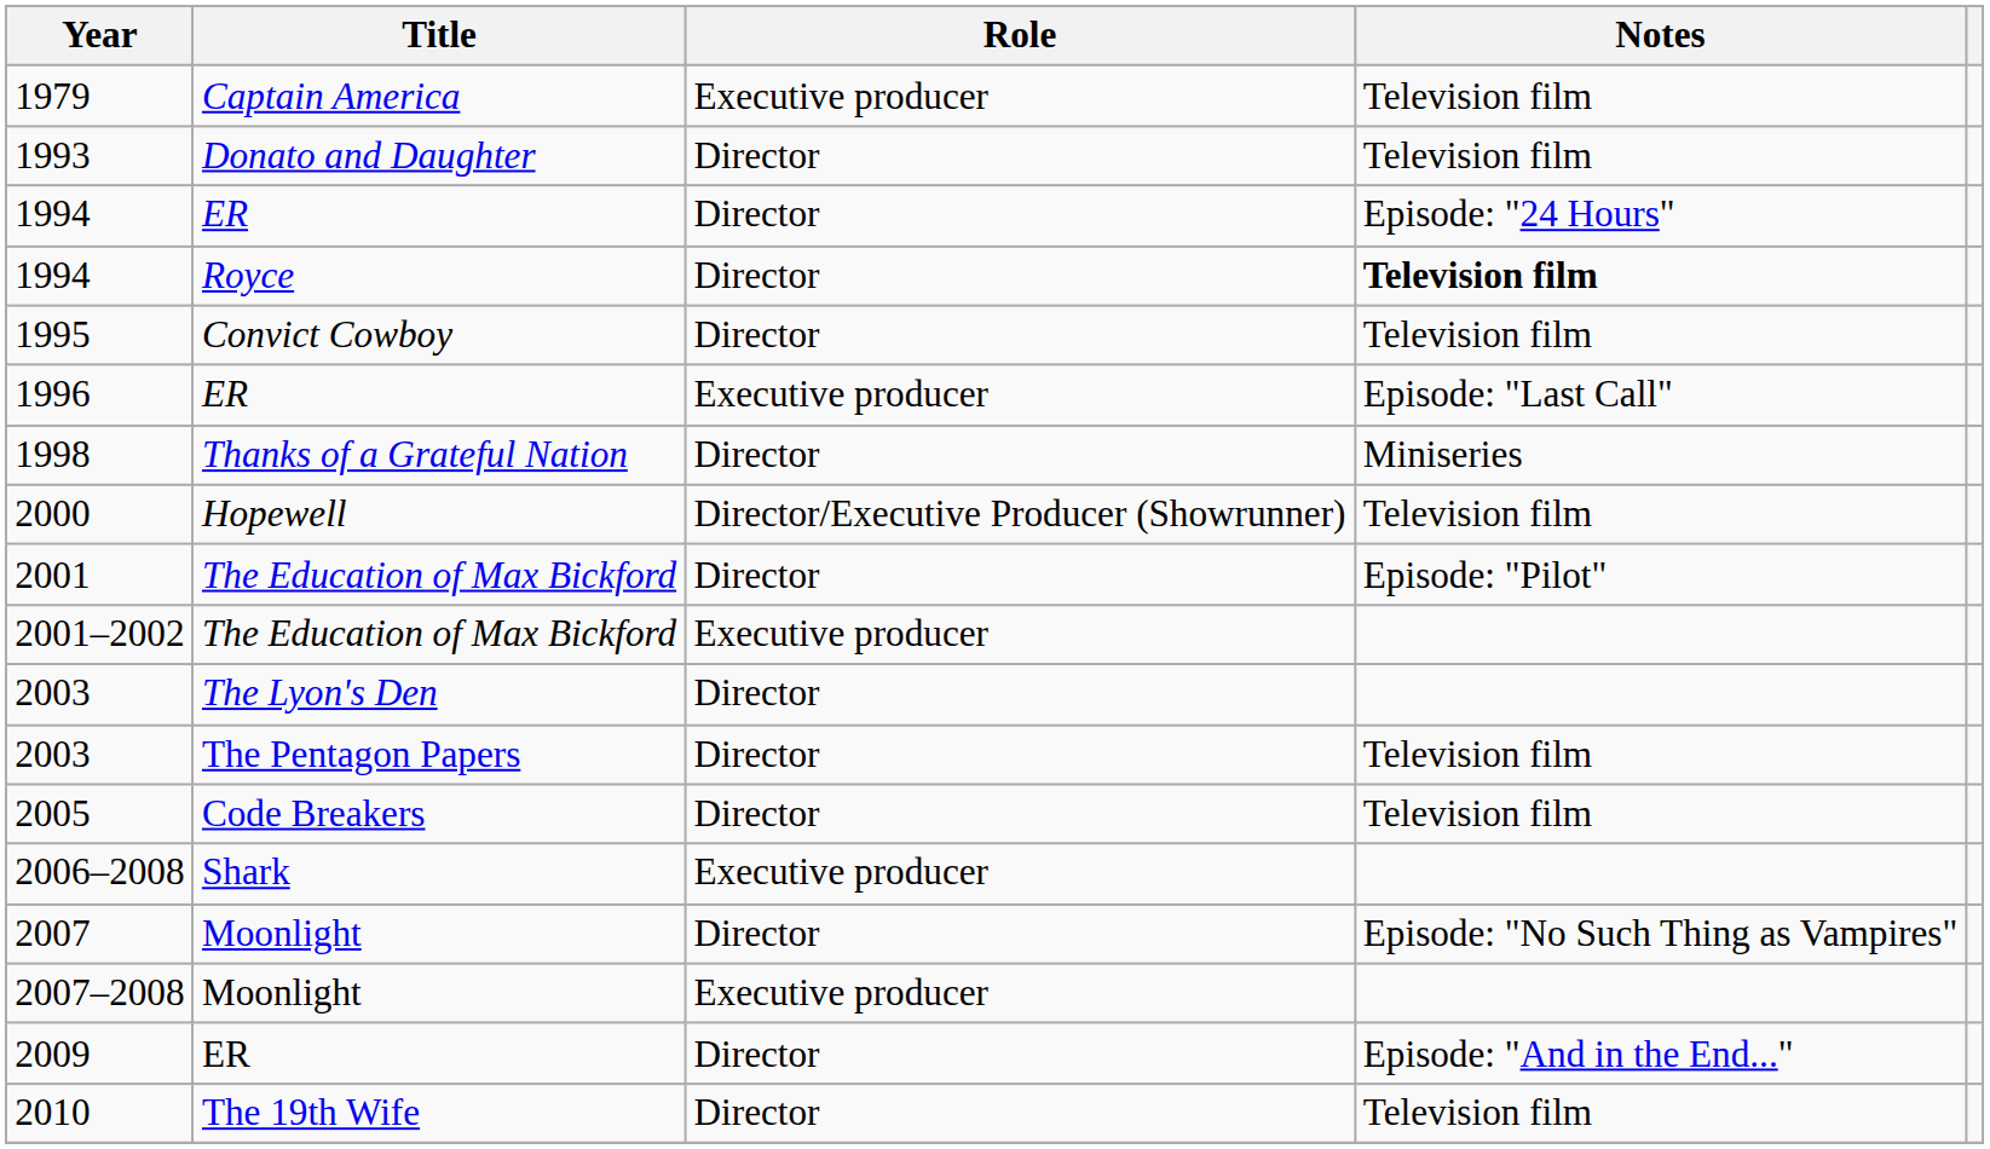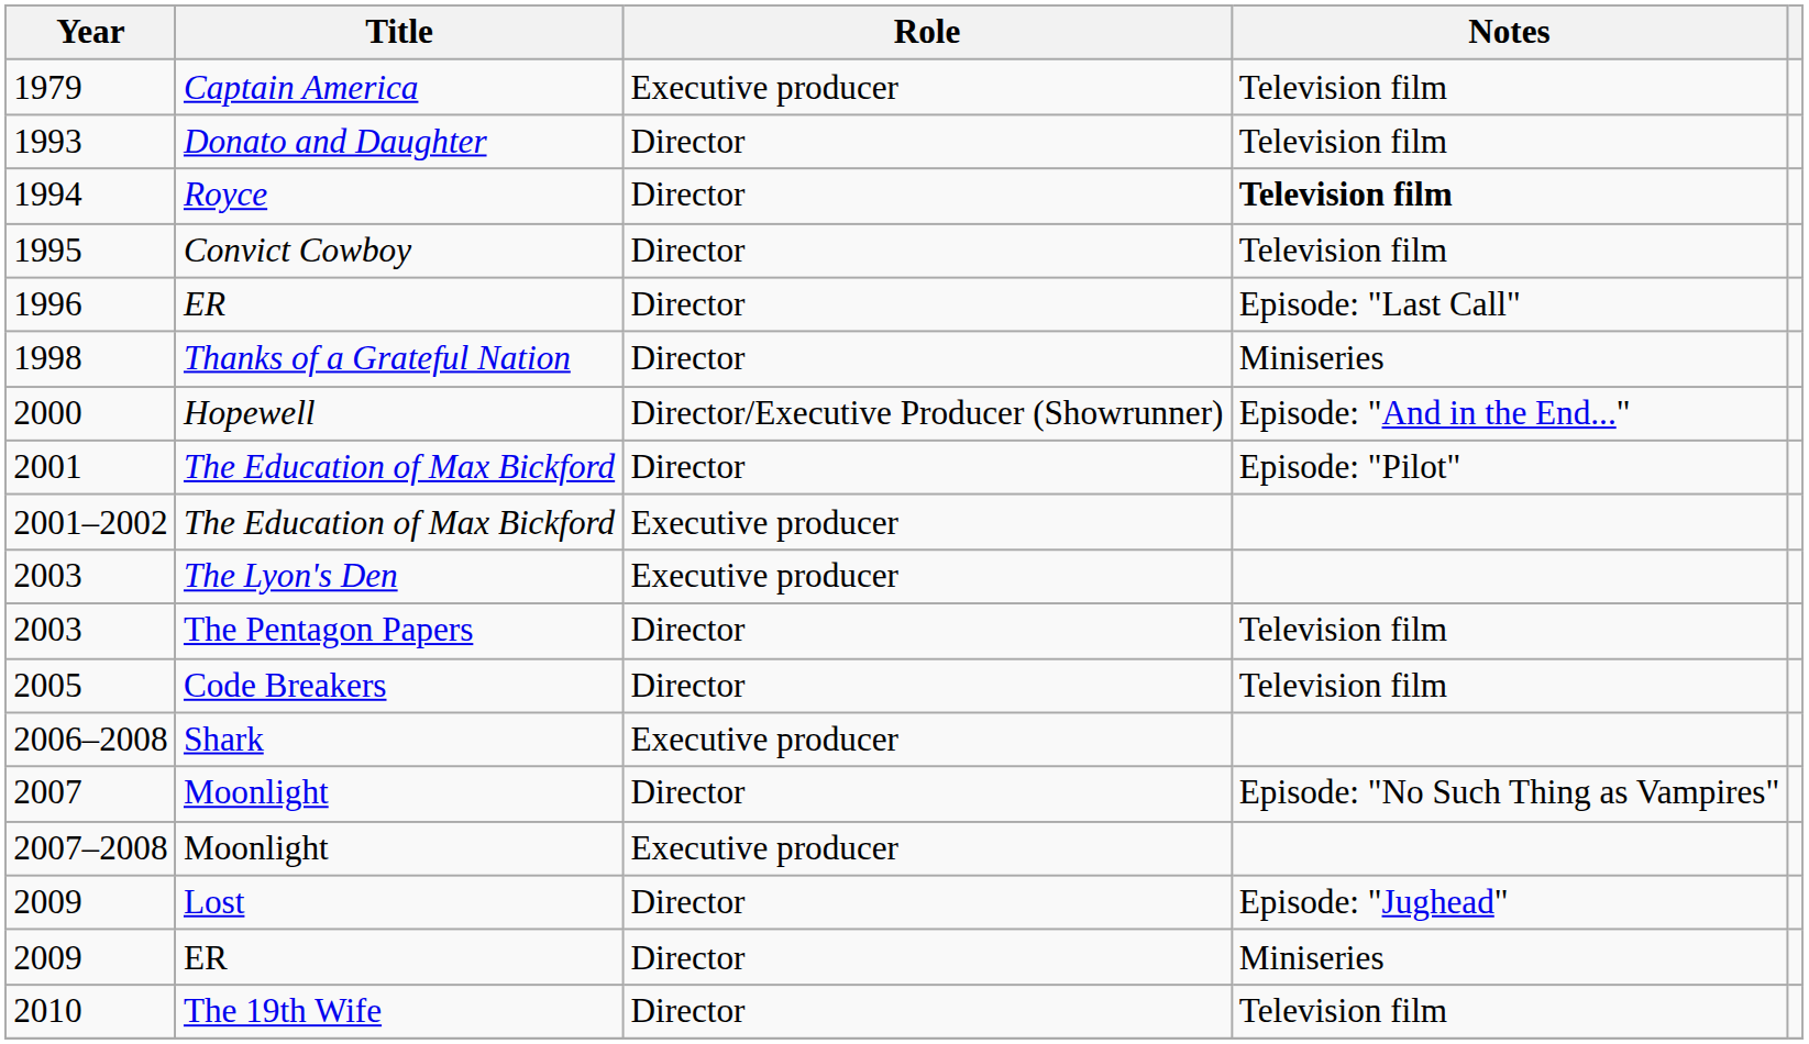- row: 1994 | ER | Director | Episode: "24 Hours"
1996 | Role: Executive producer -> Director
2000 | Notes: Television film -> Episode: "And in the End..."
2003 / The Lyon's Den | Role: Director -> Executive producer
+ row: 2009 | Lost | Director | Episode: "Jughead"
2009 / ER | Notes: Episode: "And in the End..." -> Miniseries
